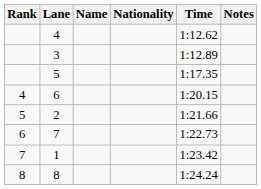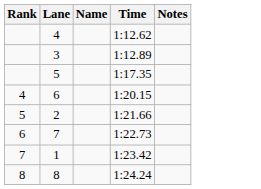- column: Nationality
